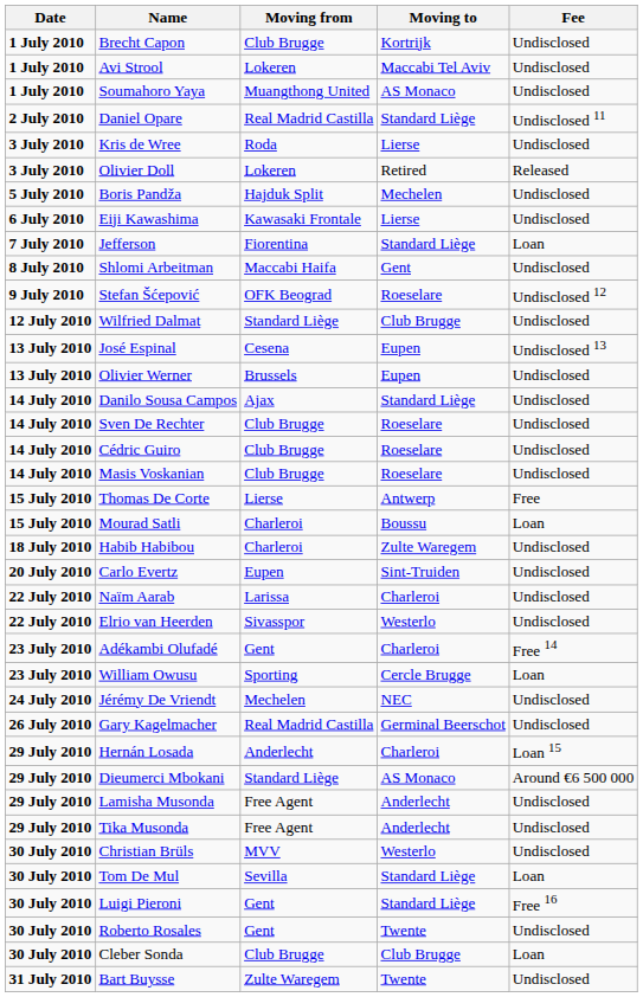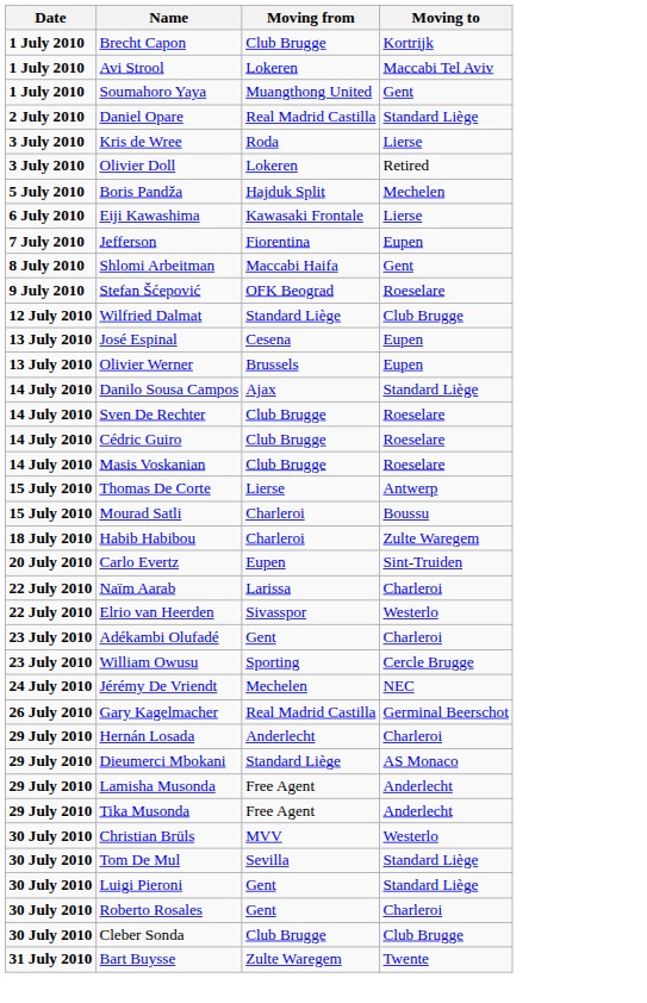- column: Fee | Undisclosed | Undisclosed | Undisclosed | Undisclosed 11 | Undisclosed | Released | Undisclosed | Undisclosed | Loan | Undisclosed | Undisclosed 12 | Undisclosed | Undisclosed 13 | Undisclosed | Undisclosed | Undisclosed | Undisclosed | Undisclosed | Free | Loan | Undisclosed | Undisclosed | Undisclosed | Undisclosed | Free 14 | Loan | Undisclosed | Undisclosed | Loan 15 | Around €6 500 000 | Undisclosed | Undisclosed | Undisclosed | Loan | Free 16 | Undisclosed | Loan | Undisclosed
Soumahoro Yaya | Moving to: AS Monaco -> Gent
Jefferson | Moving to: Standard Liège -> Eupen
Roberto Rosales | Moving to: Twente -> Charleroi
